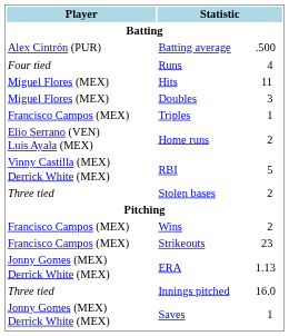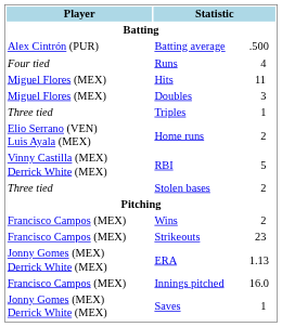Triples | Player: Francisco Campos (MEX) -> Three tied
Innings pitched | Player: Three tied -> Francisco Campos (MEX)
